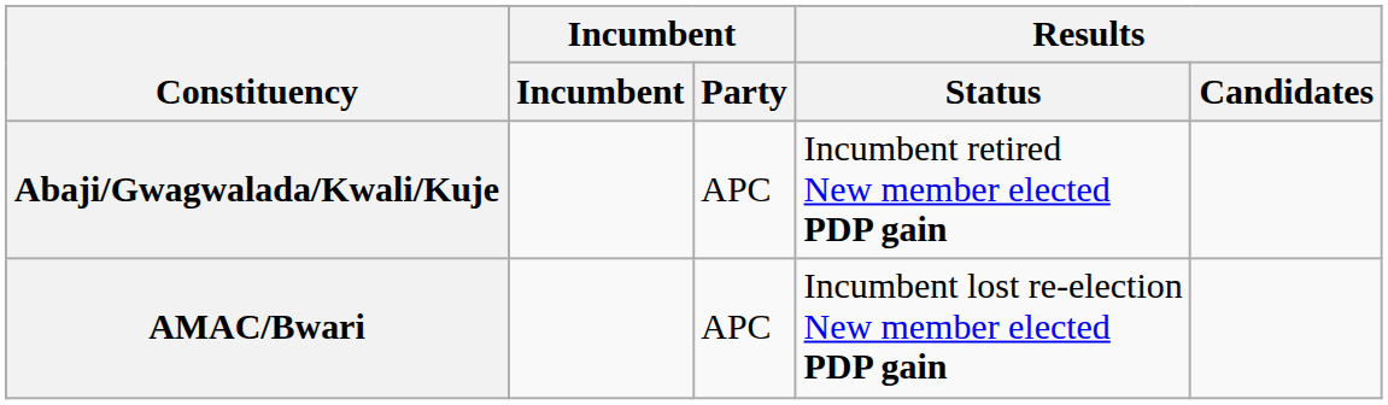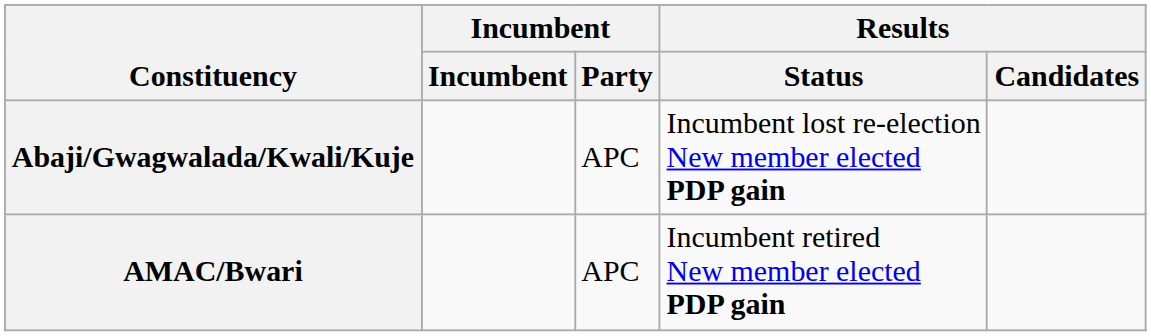Abaji/Gwagwalada/Kwali/Kuje | Results / Status: Incumbent retired New member elected PDP gain -> Incumbent lost re-election New member elected PDP gain
AMAC/Bwari | Results / Status: Incumbent lost re-election New member elected PDP gain -> Incumbent retired New member elected PDP gain
